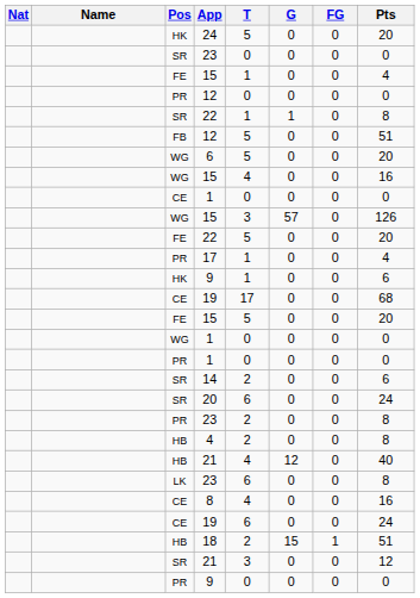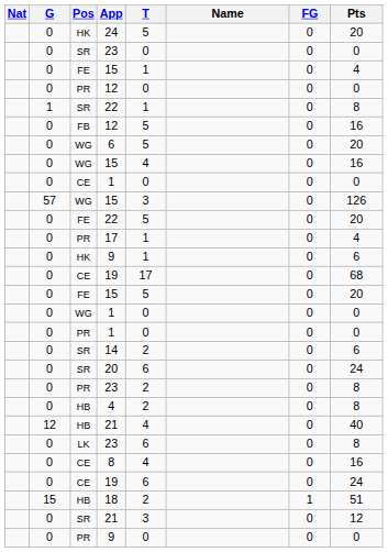columns swapped: Name <-> G
FB / 12 | Pts: 51 -> 16
